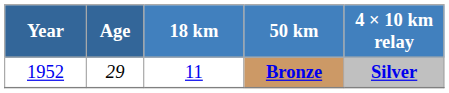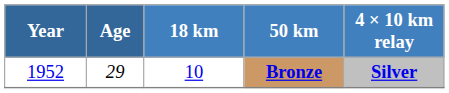Bronze | 18 km: 11 -> 10
